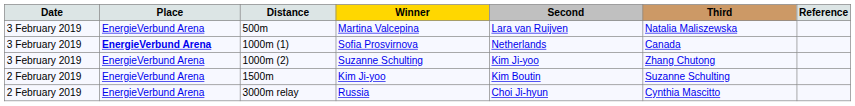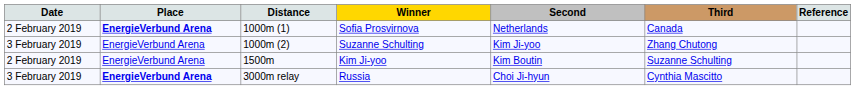- row: 3 February 2019 | EnergieVerbund Arena | 500m | Martina Valcepina | Lara van Ruijven | Natalia Maliszewska
Sofia Prosvirnova | Date: 3 February 2019 -> 2 February 2019
Russia | Date: 2 February 2019 -> 3 February 2019
Russia | Place: normal -> bold
